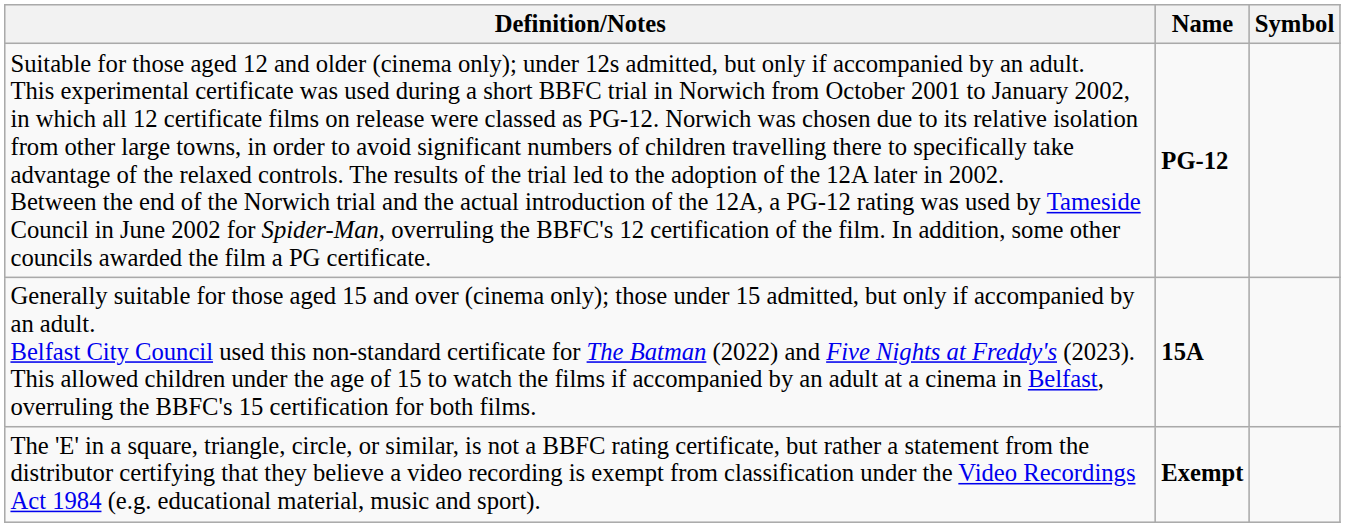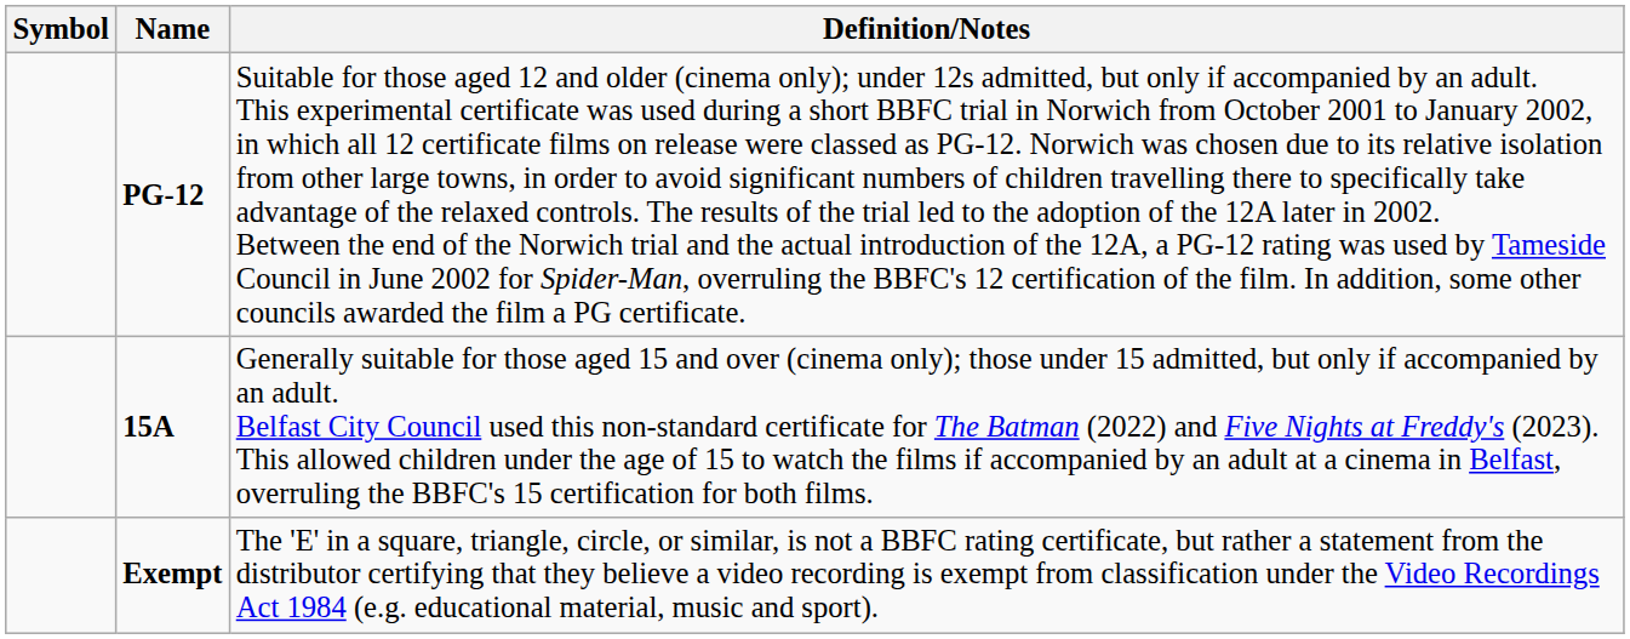columns swapped: Symbol <-> Definition/Notes
